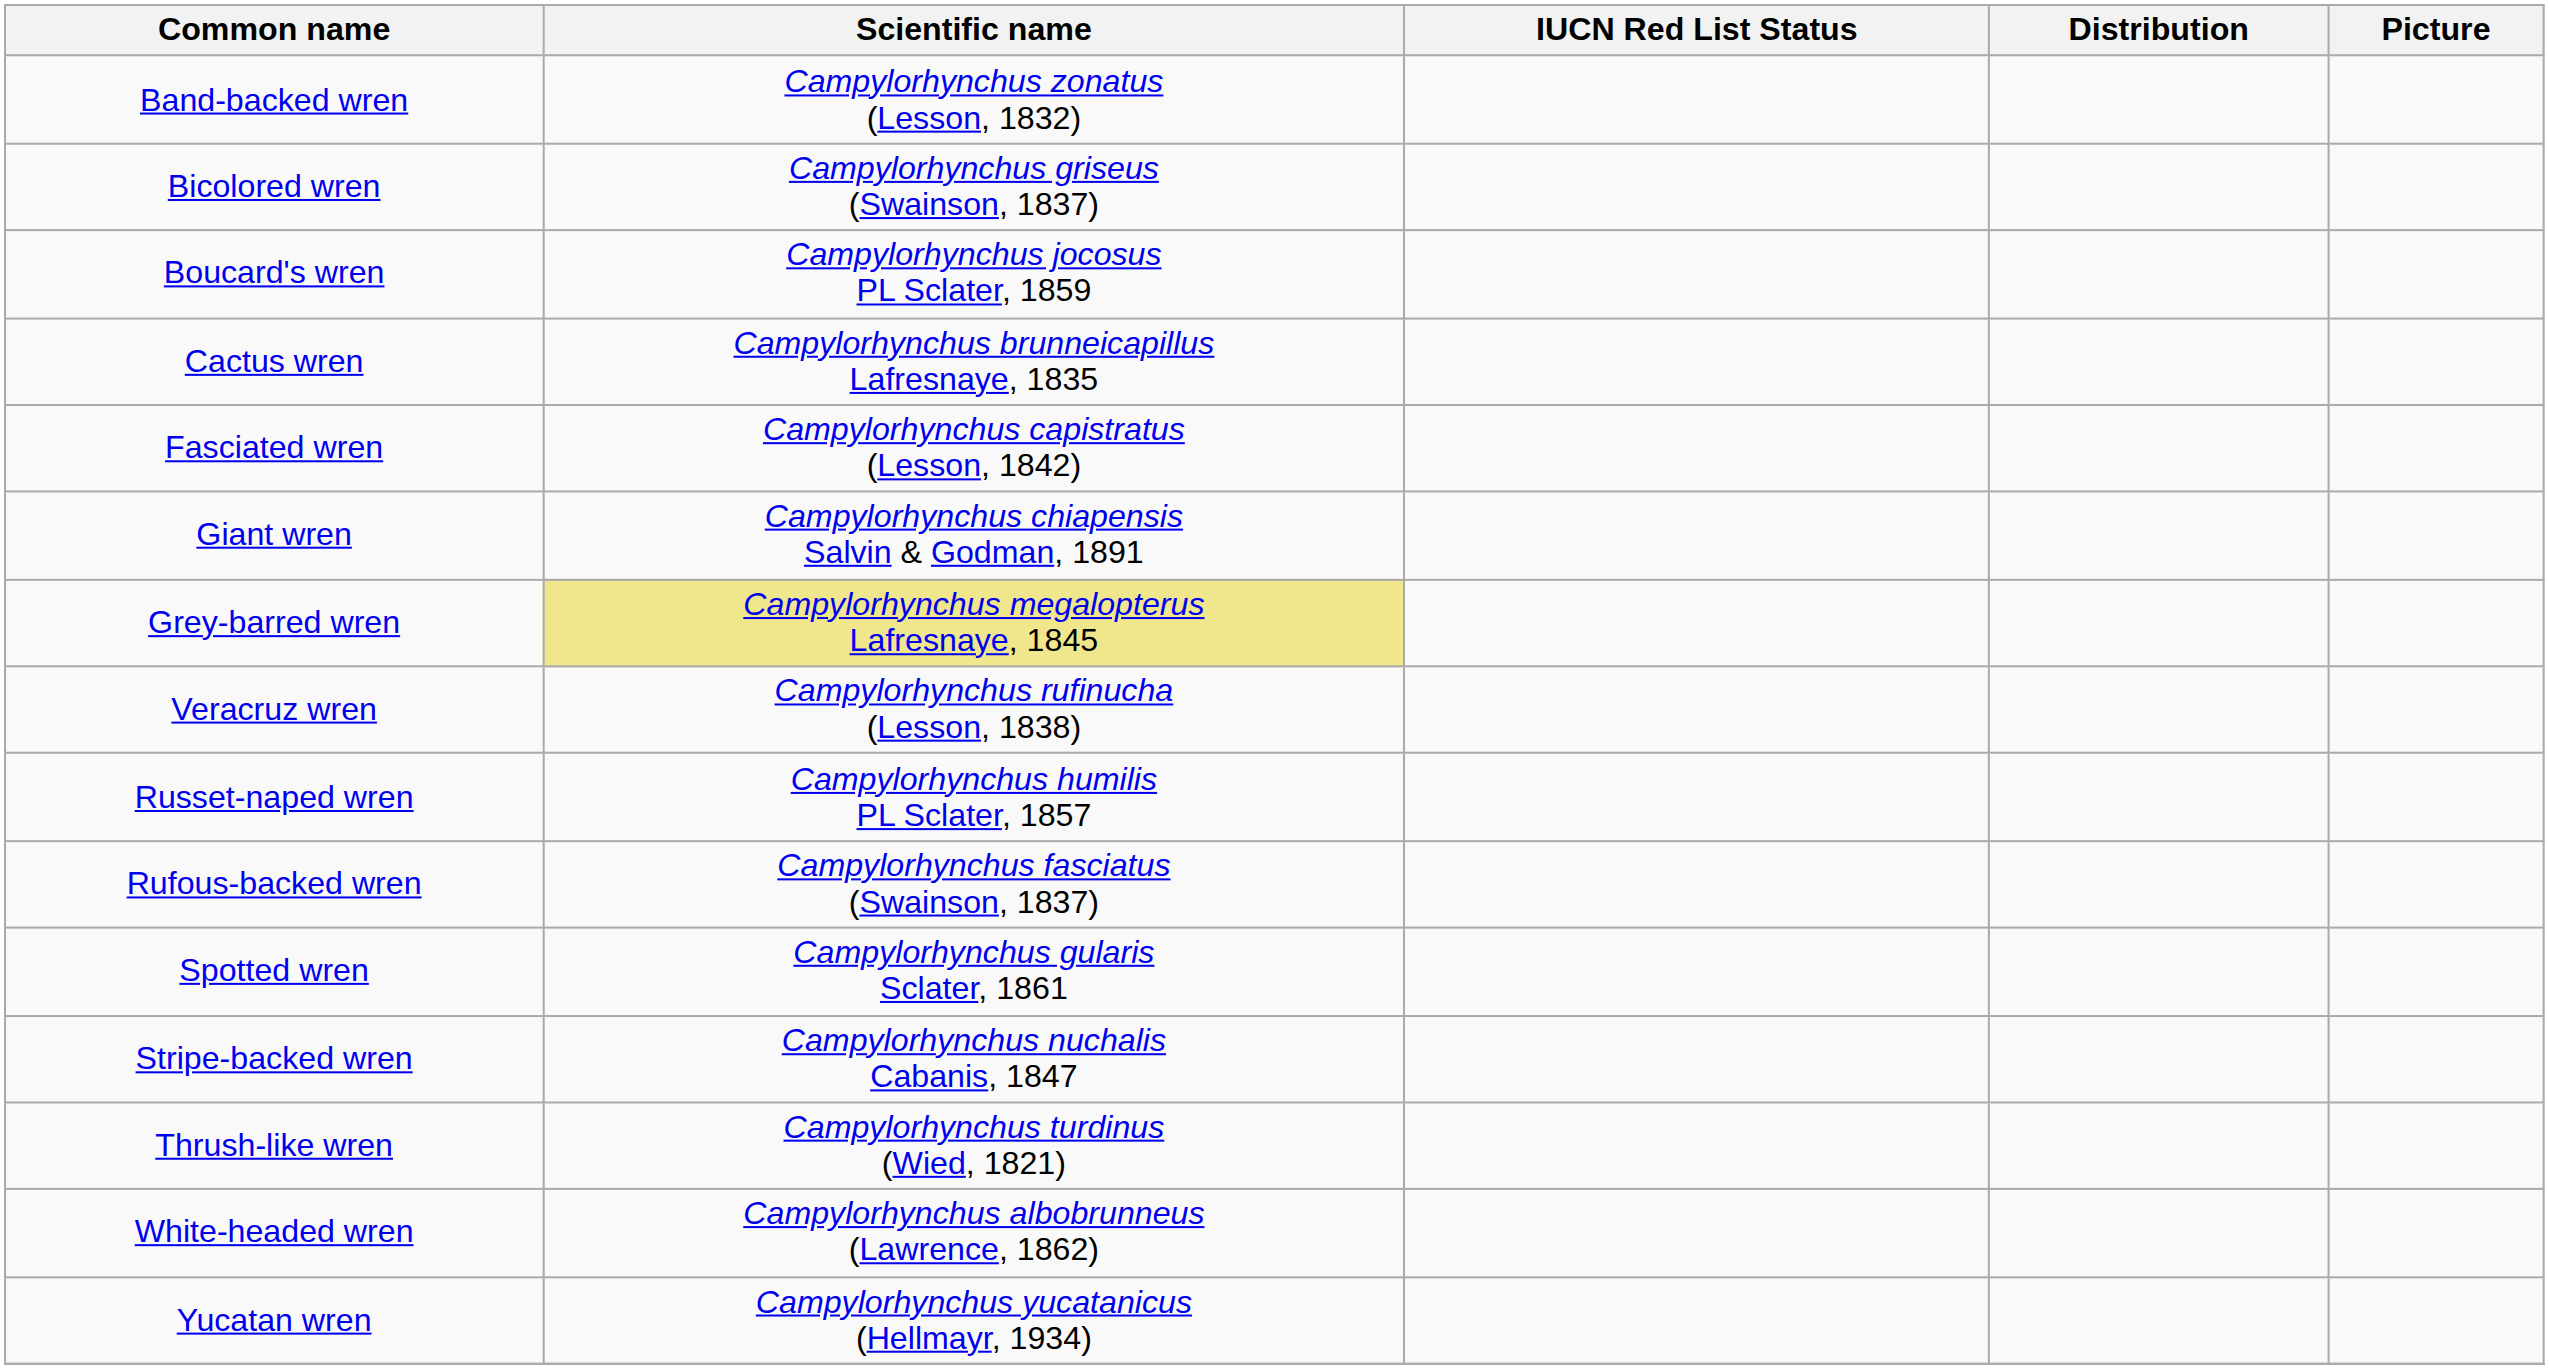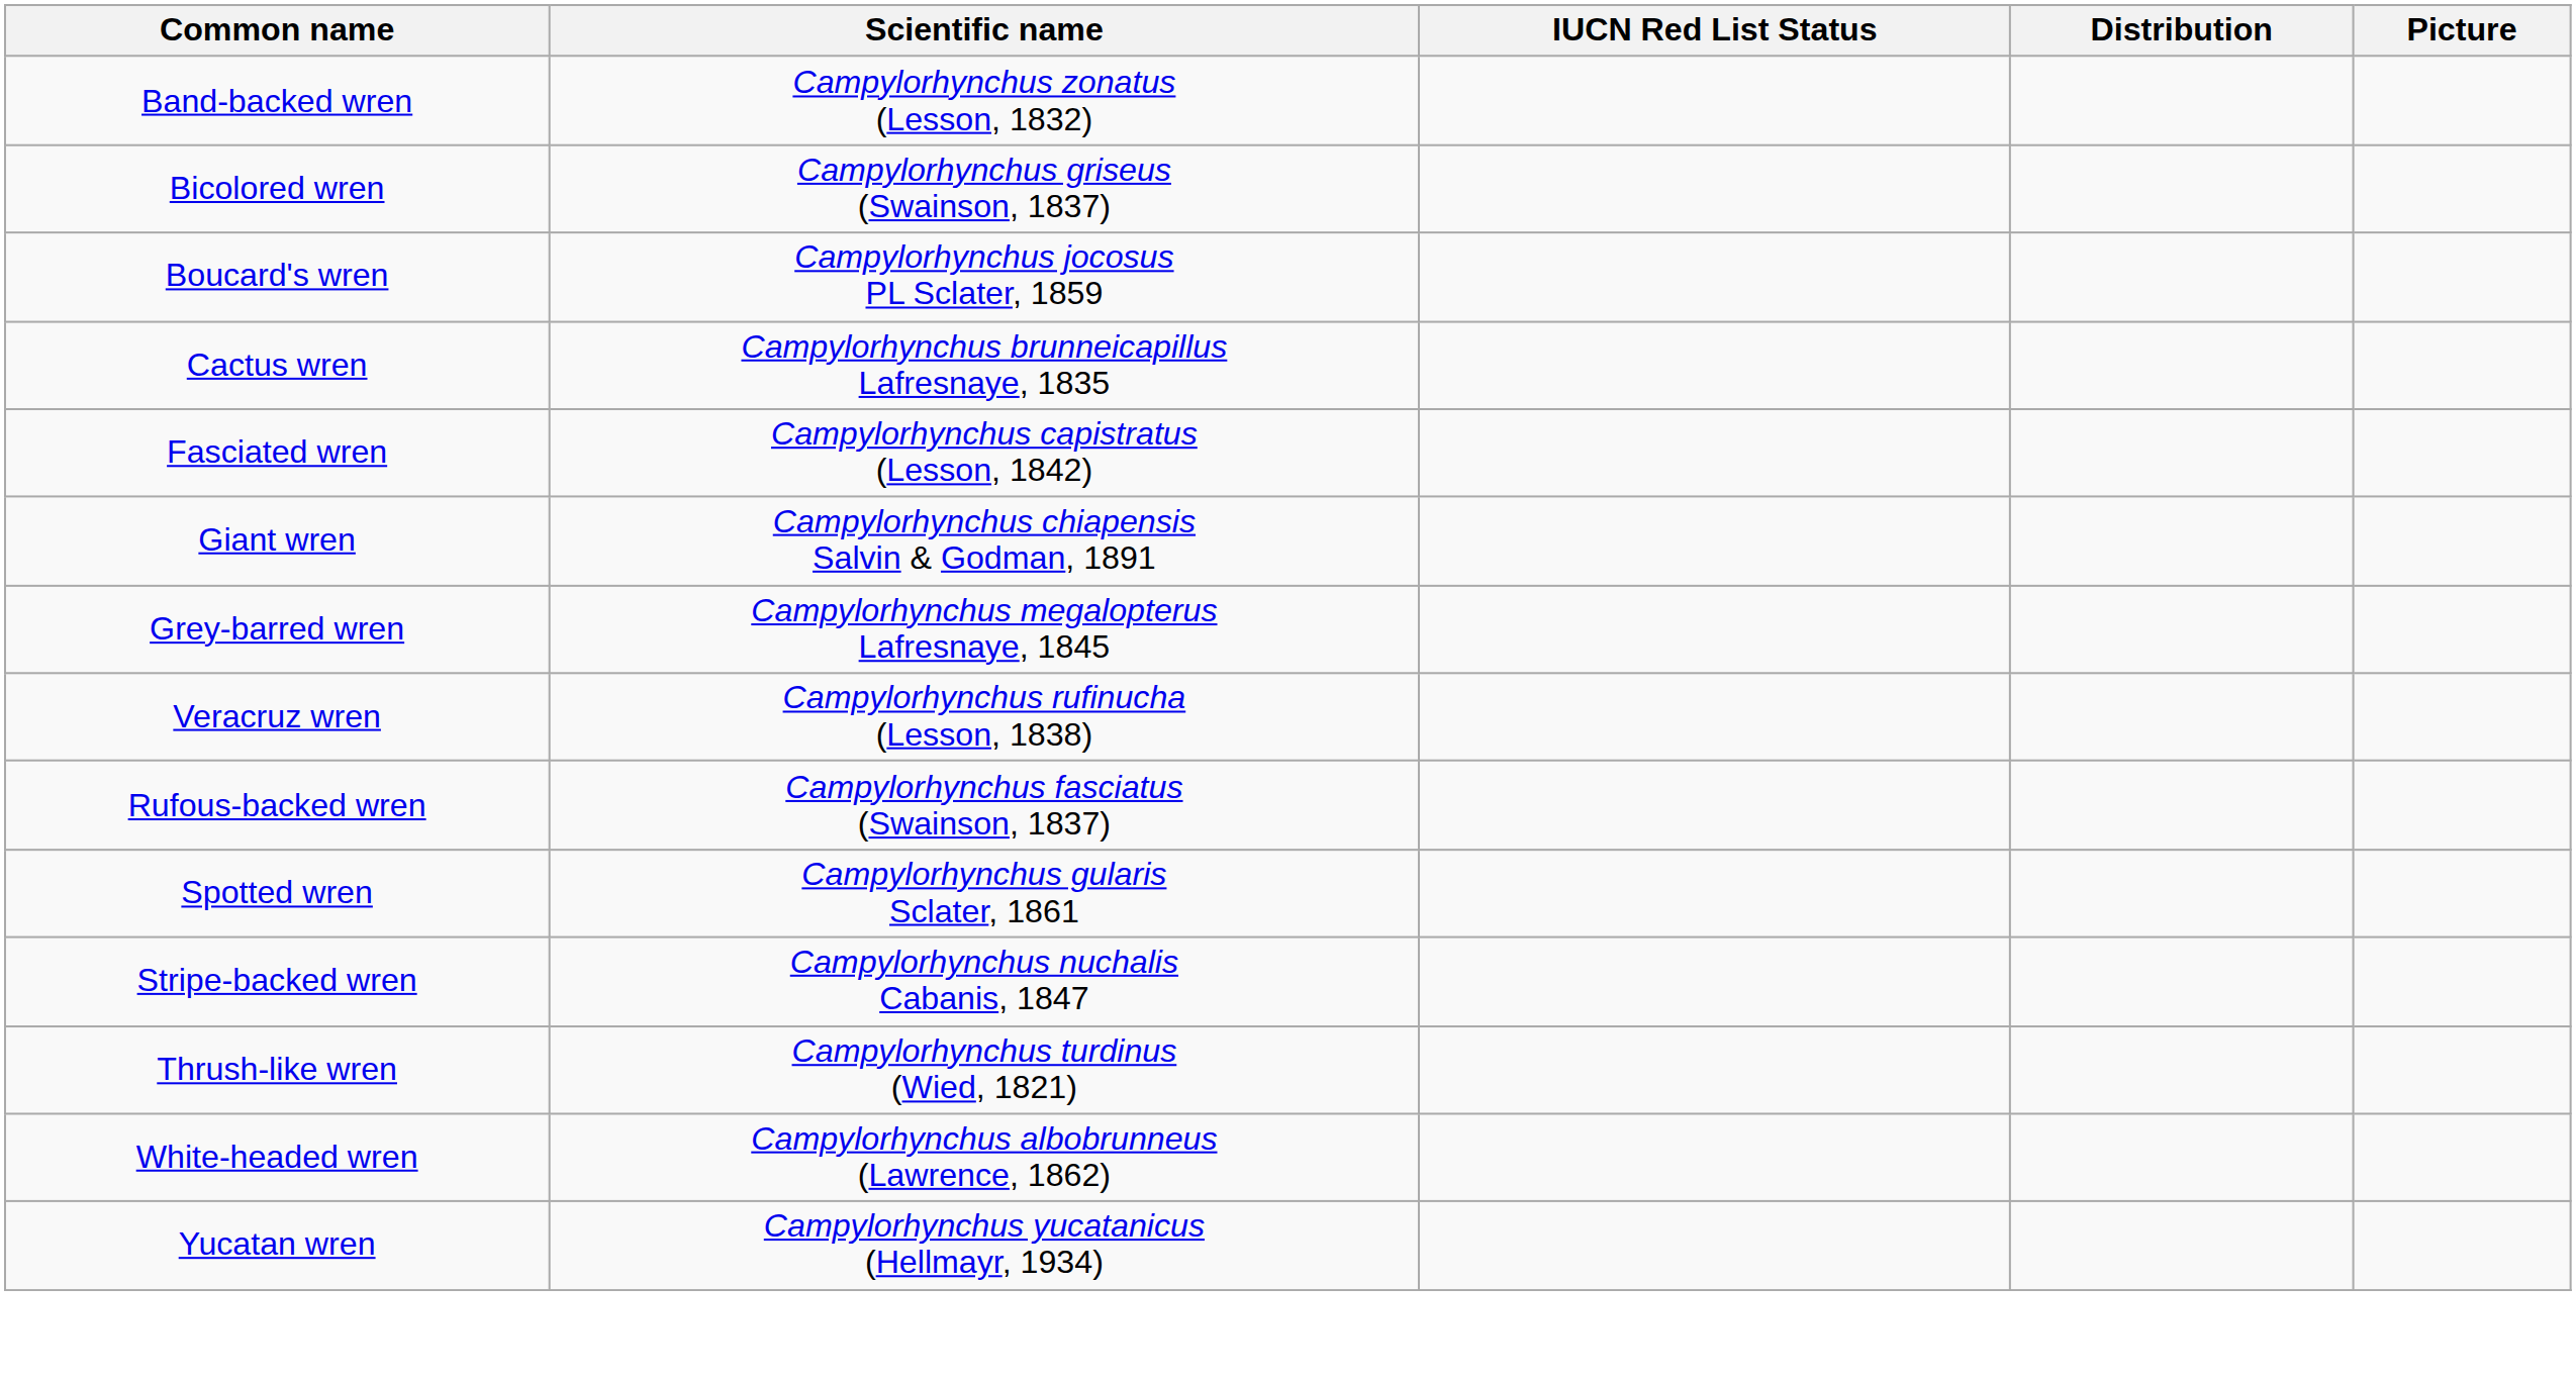Grey-barred wren | Scientific name: khaki background -> no background
- row: Russet-naped wren | Campylorhynchus humilis PL Sclater, 1857
